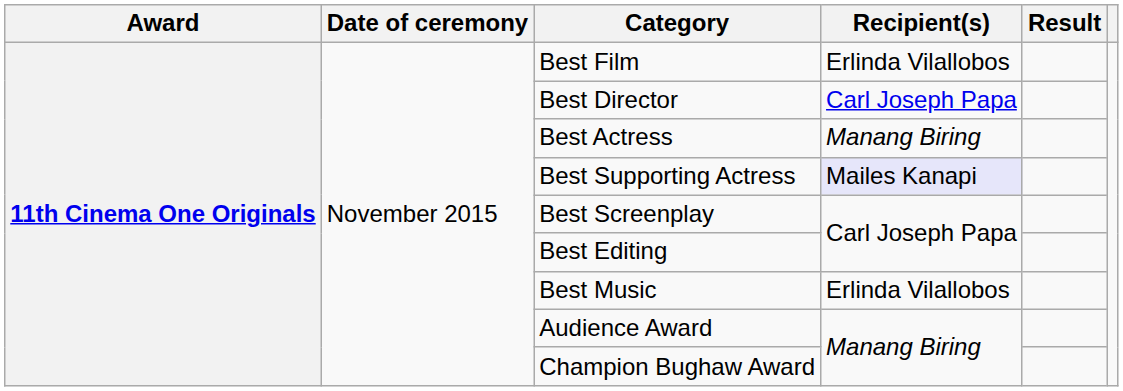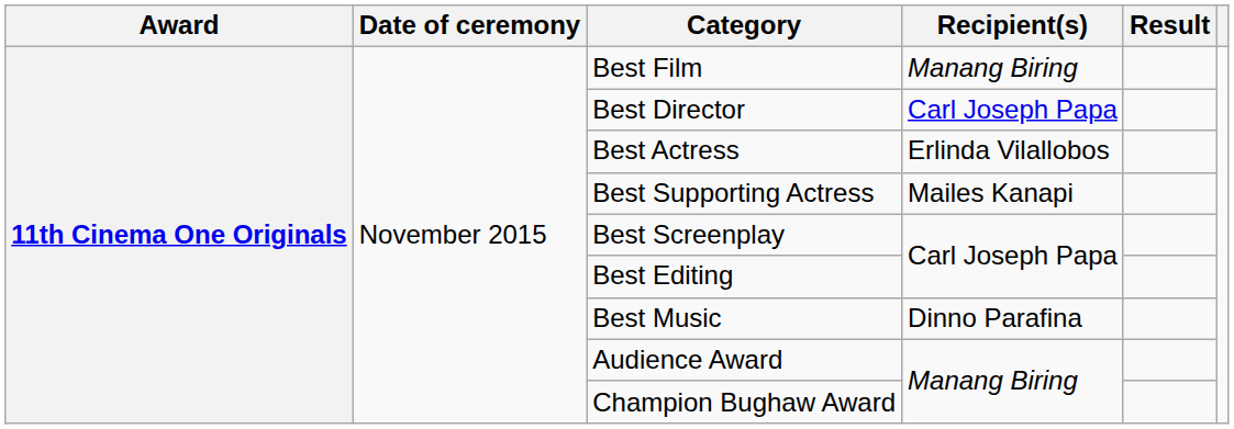Best Film | Recipient(s): Erlinda Vilallobos -> Manang Biring
Best Actress | Recipient(s): Manang Biring -> Erlinda Vilallobos
Best Supporting Actress | Recipient(s): lavender background -> no background
Best Music | Recipient(s): Erlinda Vilallobos -> Dinno Parafina
